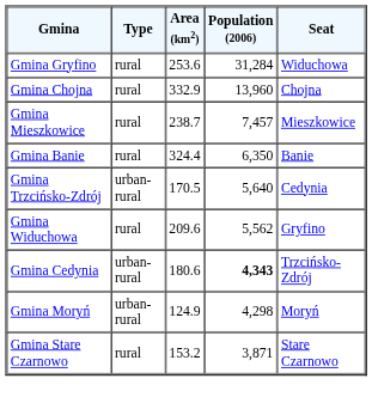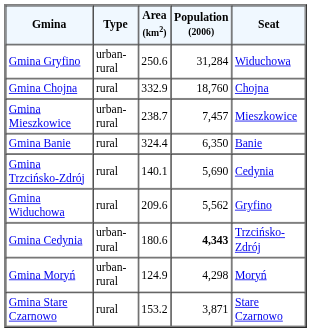Gmina Gryfino | Type: rural -> urban-rural
Gmina Gryfino | Area (km2): 253.6 -> 250.6
Gmina Chojna | Population (2006): 13,960 -> 18,760
Gmina Mieszkowice | Type: rural -> urban-rural
Gmina Trzcińsko-Zdrój | Type: urban-rural -> rural
Gmina Trzcińsko-Zdrój | Area (km2): 170.5 -> 140.1
Gmina Trzcińsko-Zdrój | Population (2006): 5,640 -> 5,690
